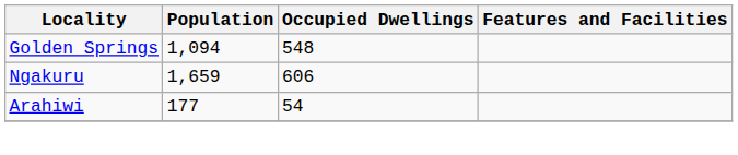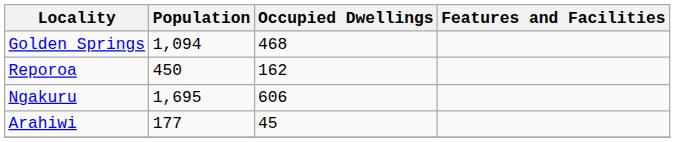Golden Springs | Occupied Dwellings: 548 -> 468
+ row: Reporoa | 450 | 162
Ngakuru | Population: 1,659 -> 1,695
Arahiwi | Occupied Dwellings: 54 -> 45
